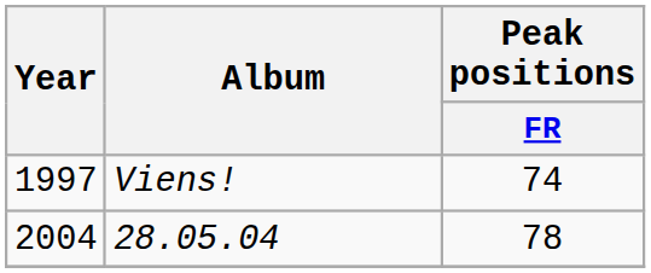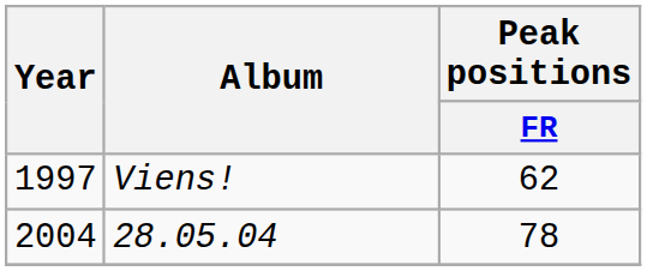Viens! | Peak positions / FR: 74 -> 62
